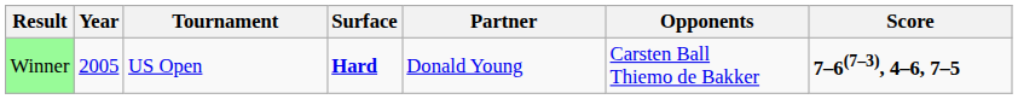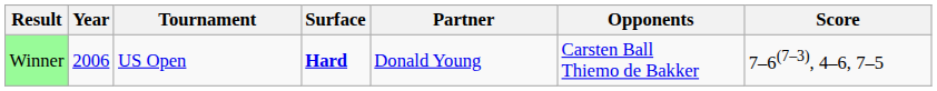Winner | Year: 2005 -> 2006
Winner | Score: bold -> normal
